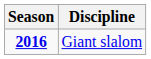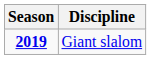Giant slalom | Season: 2016 -> 2019
